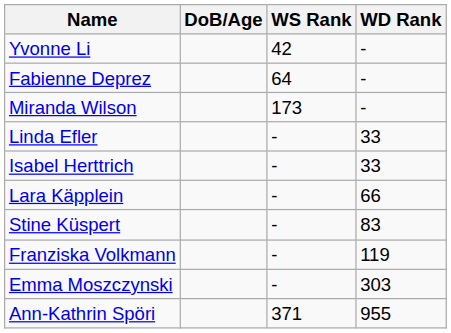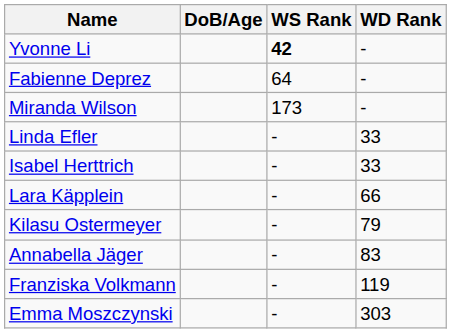Yvonne Li | WS Rank: normal -> bold
+ row: Kilasu Ostermeyer | - | 79
+ row: Annabella Jäger | - | 83
- row: Stine Küspert | - | 83
- row: Ann-Kathrin Spöri | 371 | 955
